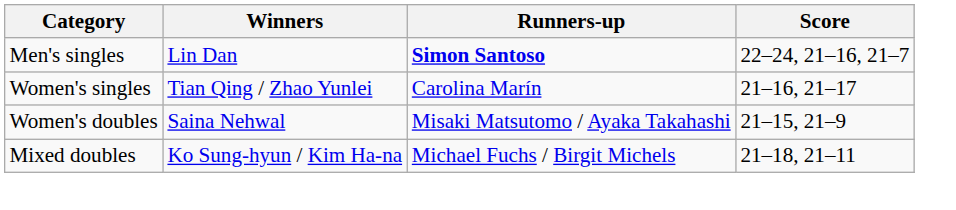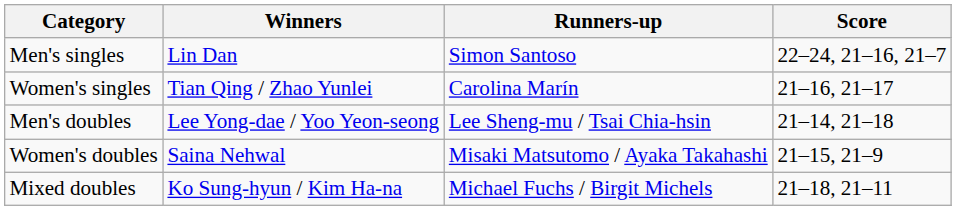Men's singles | Runners-up: bold -> normal
+ row: Men's doubles | Lee Yong-dae / Yoo Yeon-seong | Lee Sheng-mu / Tsai Chia-hsin | 21–14, 21–18
